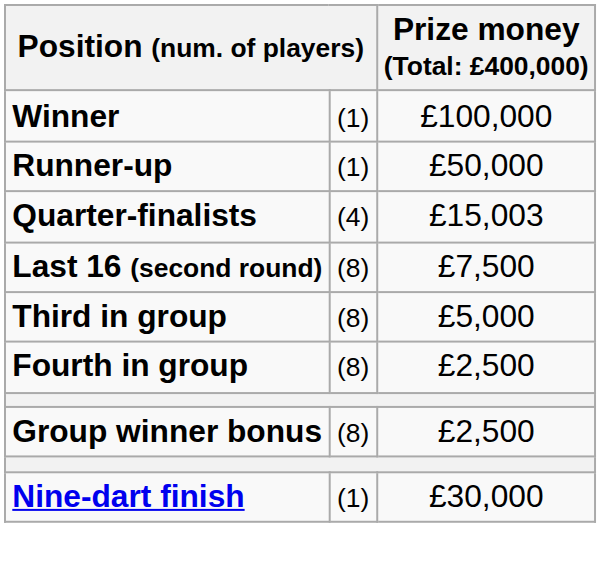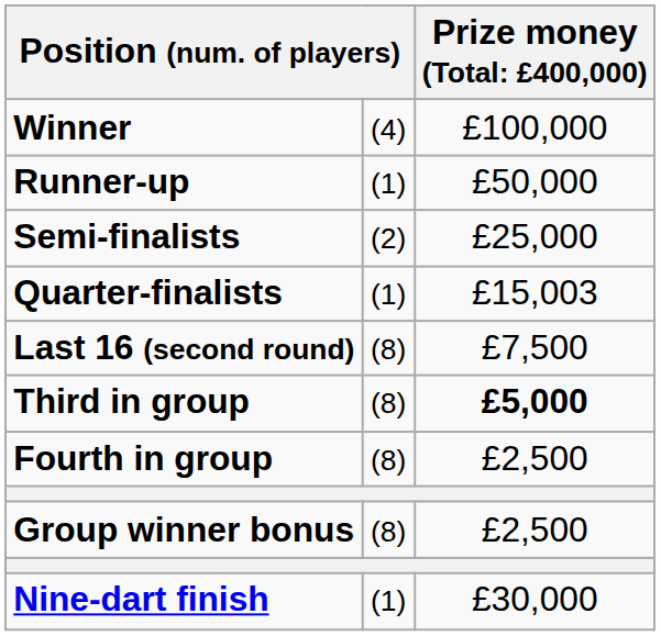Winner | column 2: (1) -> (4)
+ row: Semi-finalists | (2) | £25,000
Quarter-finalists | column 2: (4) -> (1)
Third in group | column 3: normal -> bold
